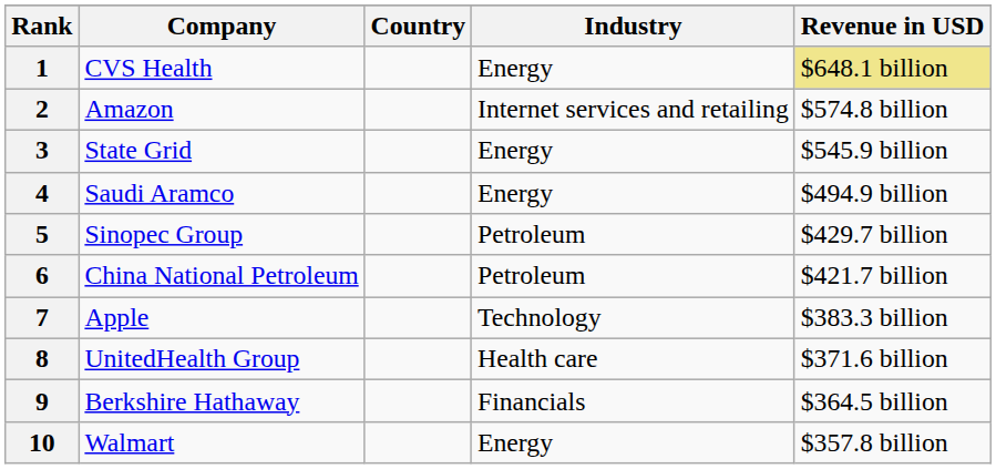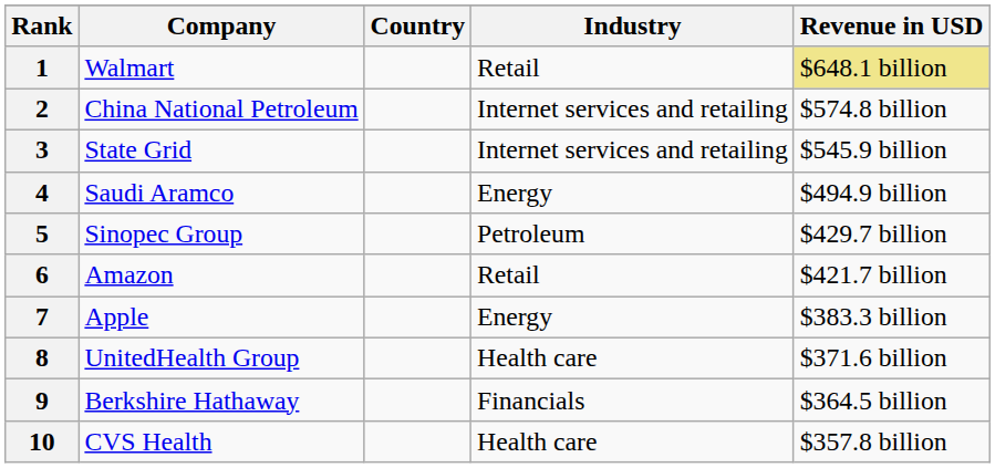1 | Company: CVS Health -> Walmart
1 | Industry: Energy -> Retail
2 | Company: Amazon -> China National Petroleum
3 | Industry: Energy -> Internet services and retailing
6 | Company: China National Petroleum -> Amazon
6 | Industry: Petroleum -> Retail
7 | Industry: Technology -> Energy
10 | Company: Walmart -> CVS Health
10 | Industry: Energy -> Health care
